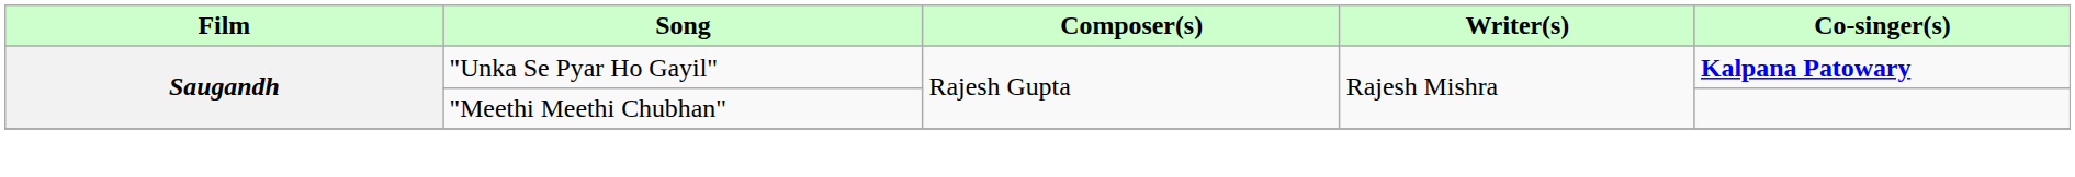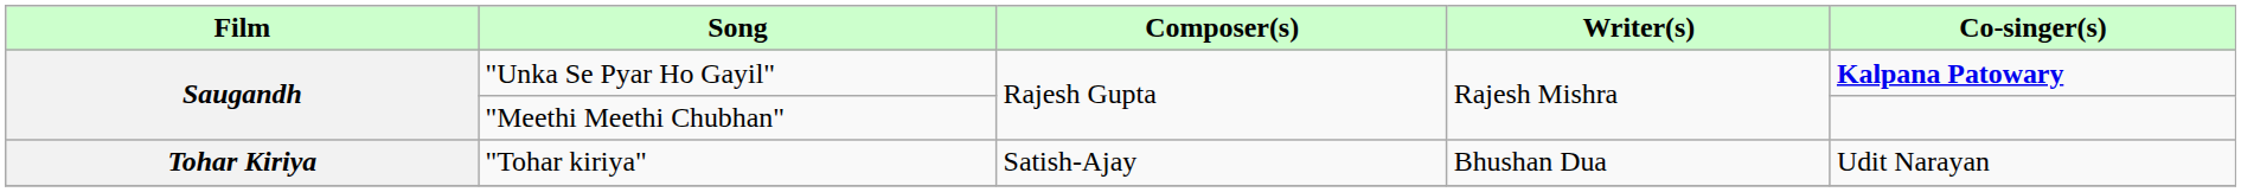+ row: Tohar Kiriya | "Tohar kiriya" | Satish-Ajay | Bhushan Dua | Udit Narayan
